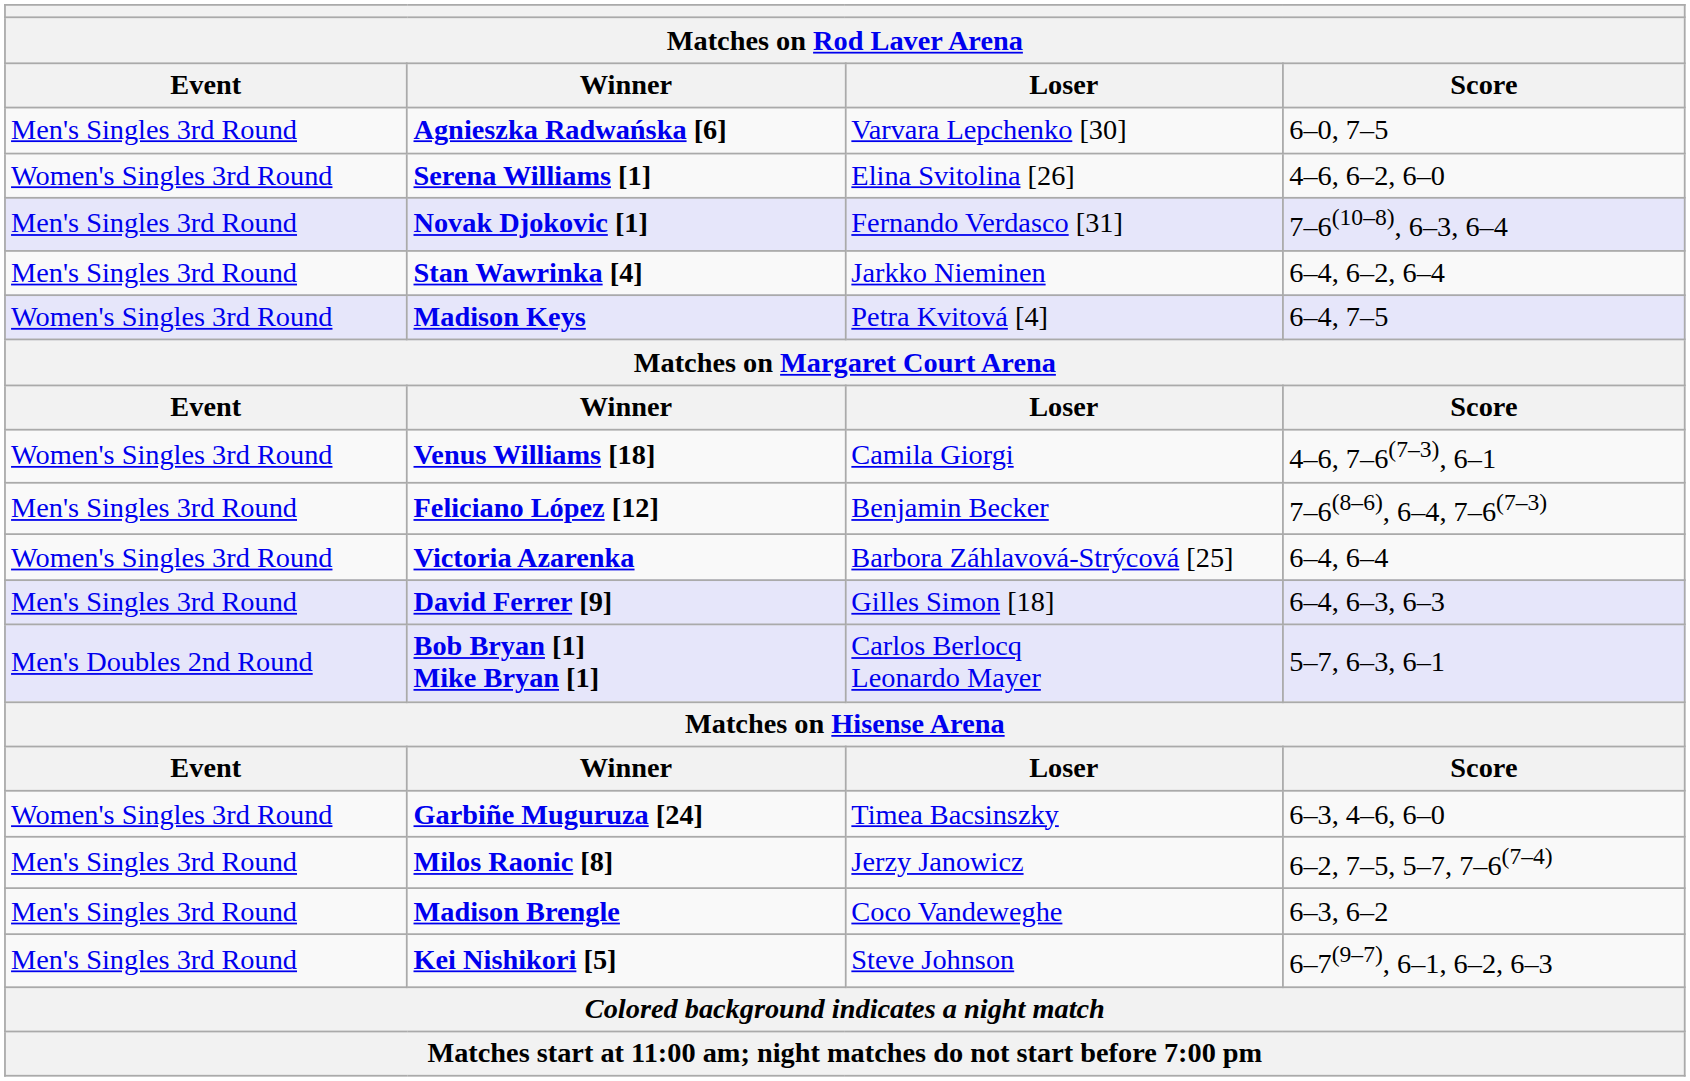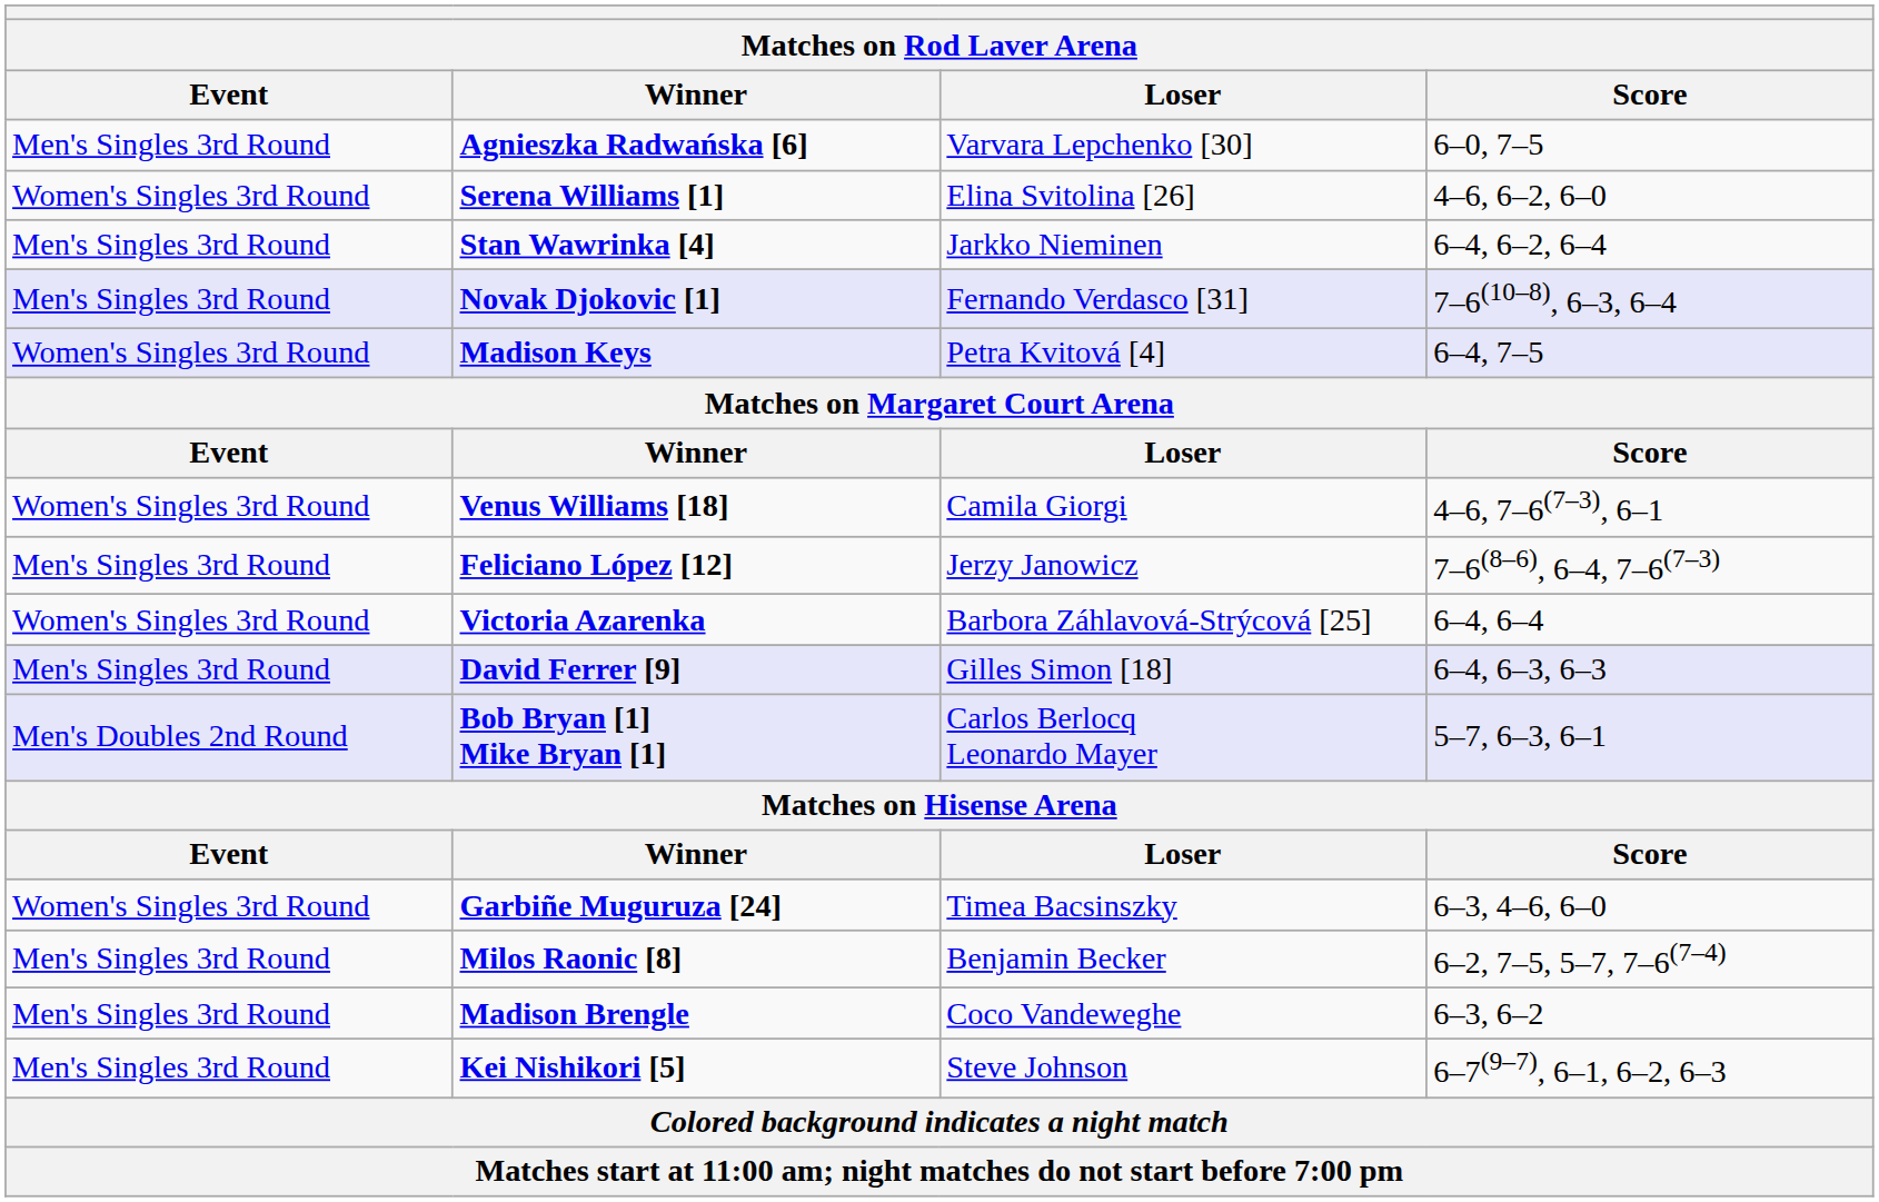rows swapped: Stan Wawrinka [4] <-> Novak Djokovic [1]
Feliciano López [12] | Loser: Benjamin Becker -> Jerzy Janowicz
Milos Raonic [8] | Loser: Jerzy Janowicz -> Benjamin Becker
